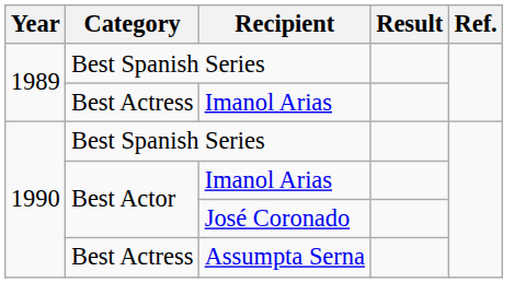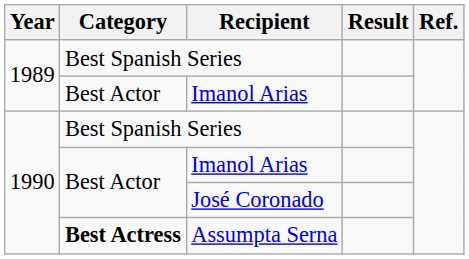1989 / Imanol Arias | Category: Best Actress -> Best Actor
Assumpta Serna | Category: normal -> bold
